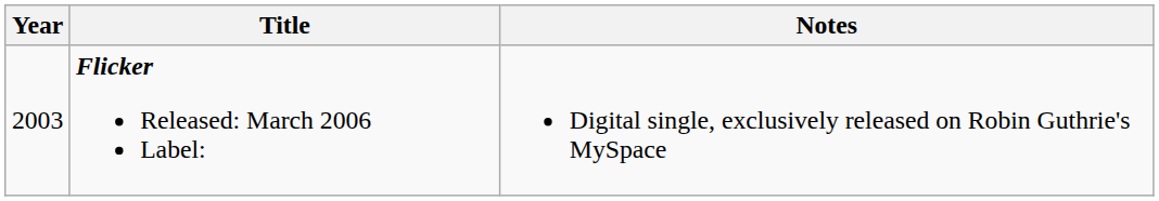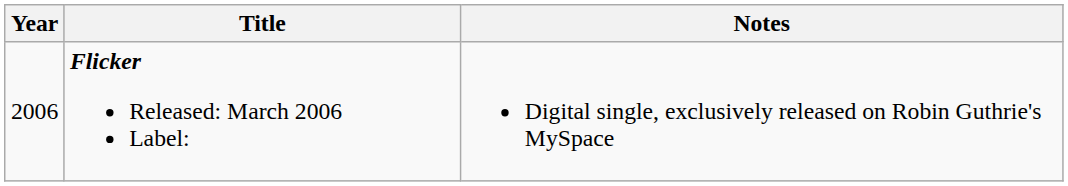Flicker Released: March 2006 Label: | Year: 2003 -> 2006
